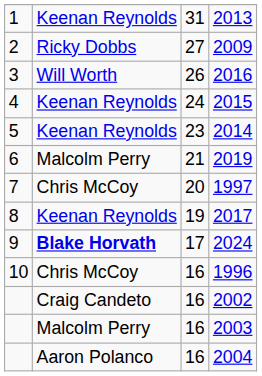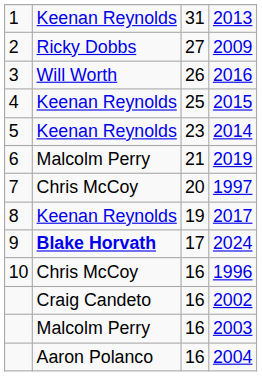2015 | column 3: 24 -> 25
